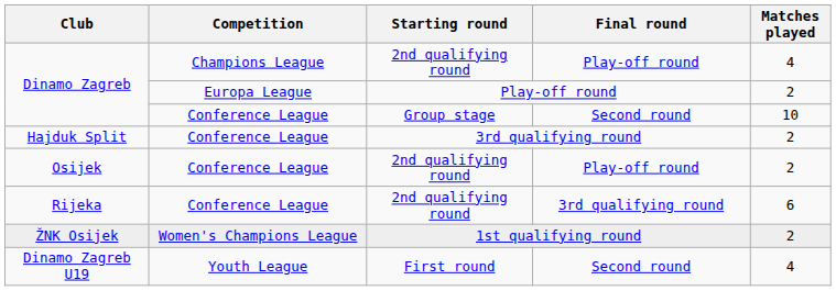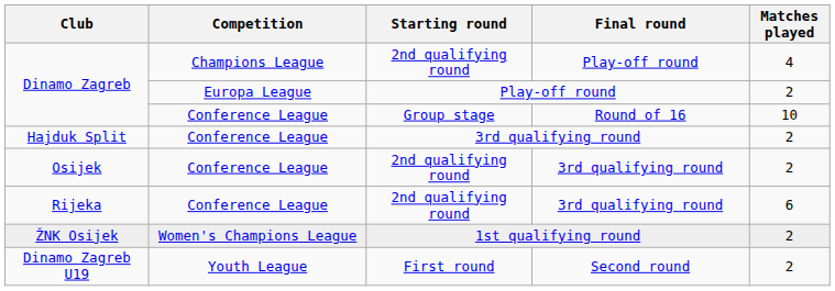Dinamo Zagreb / Group stage | Final round: Second round -> Round of 16
Osijek | Final round: Play-off round -> 3rd qualifying round
Dinamo Zagreb U19 | Matches played: 4 -> 2
